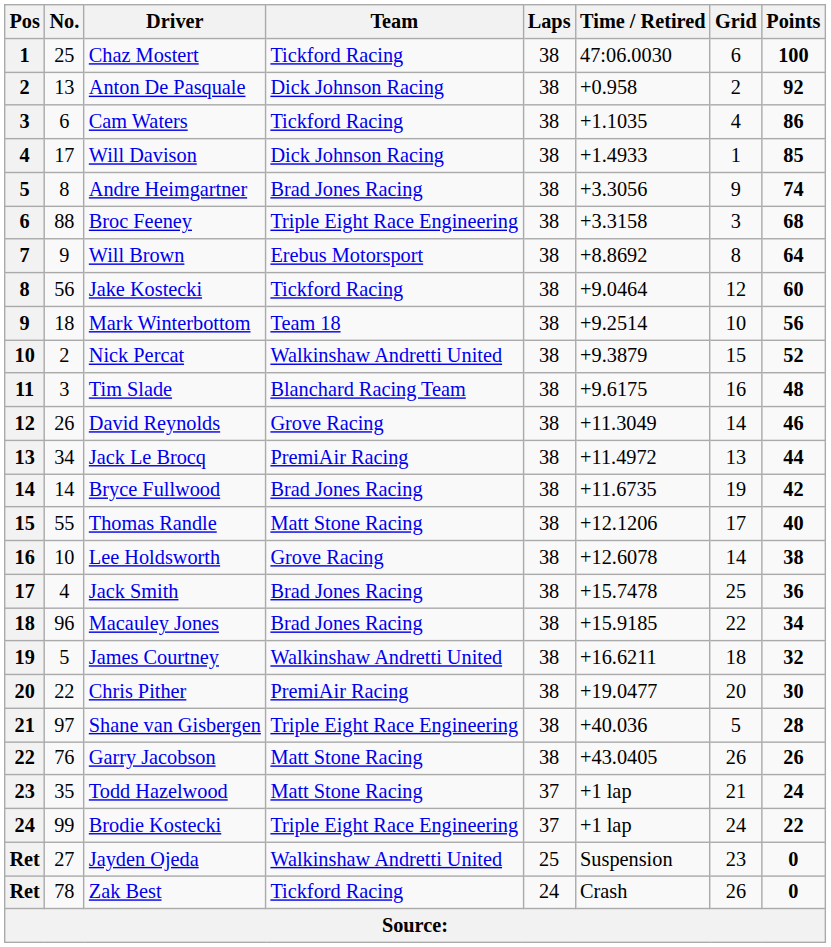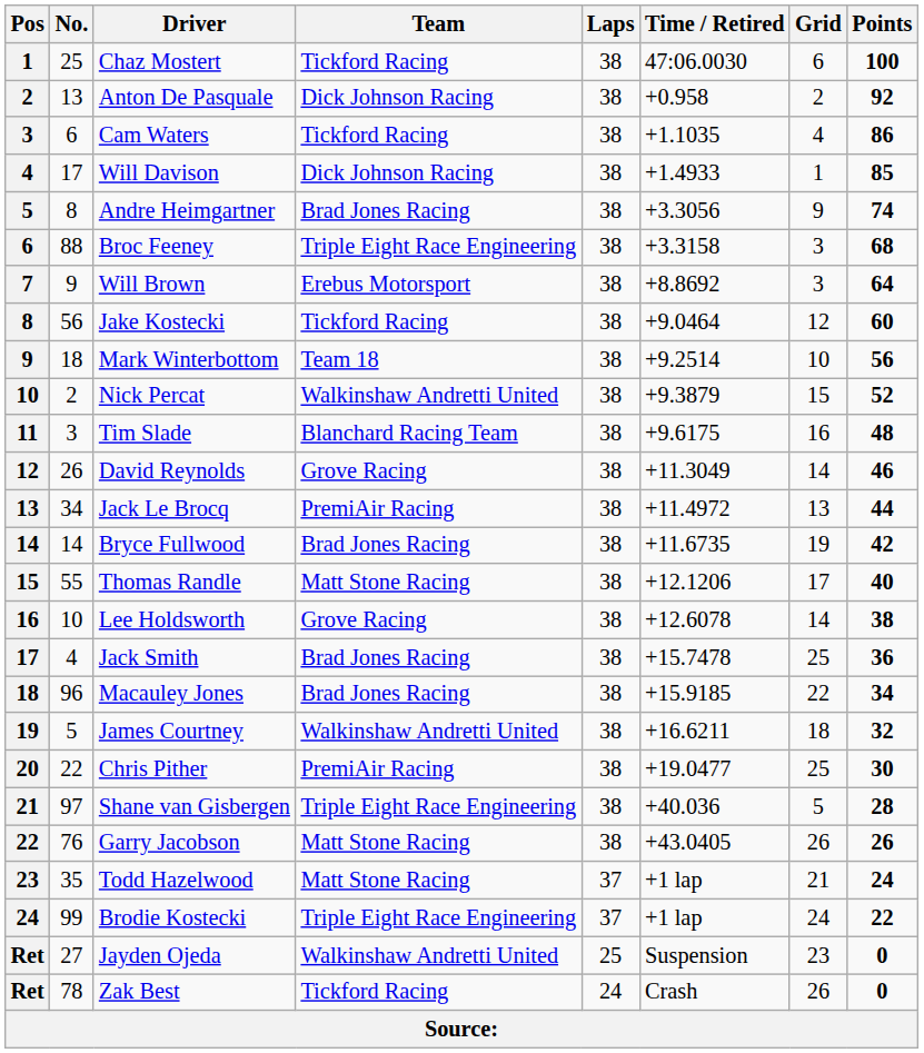Will Brown | Grid: 8 -> 3
Chris Pither | Grid: 20 -> 25
